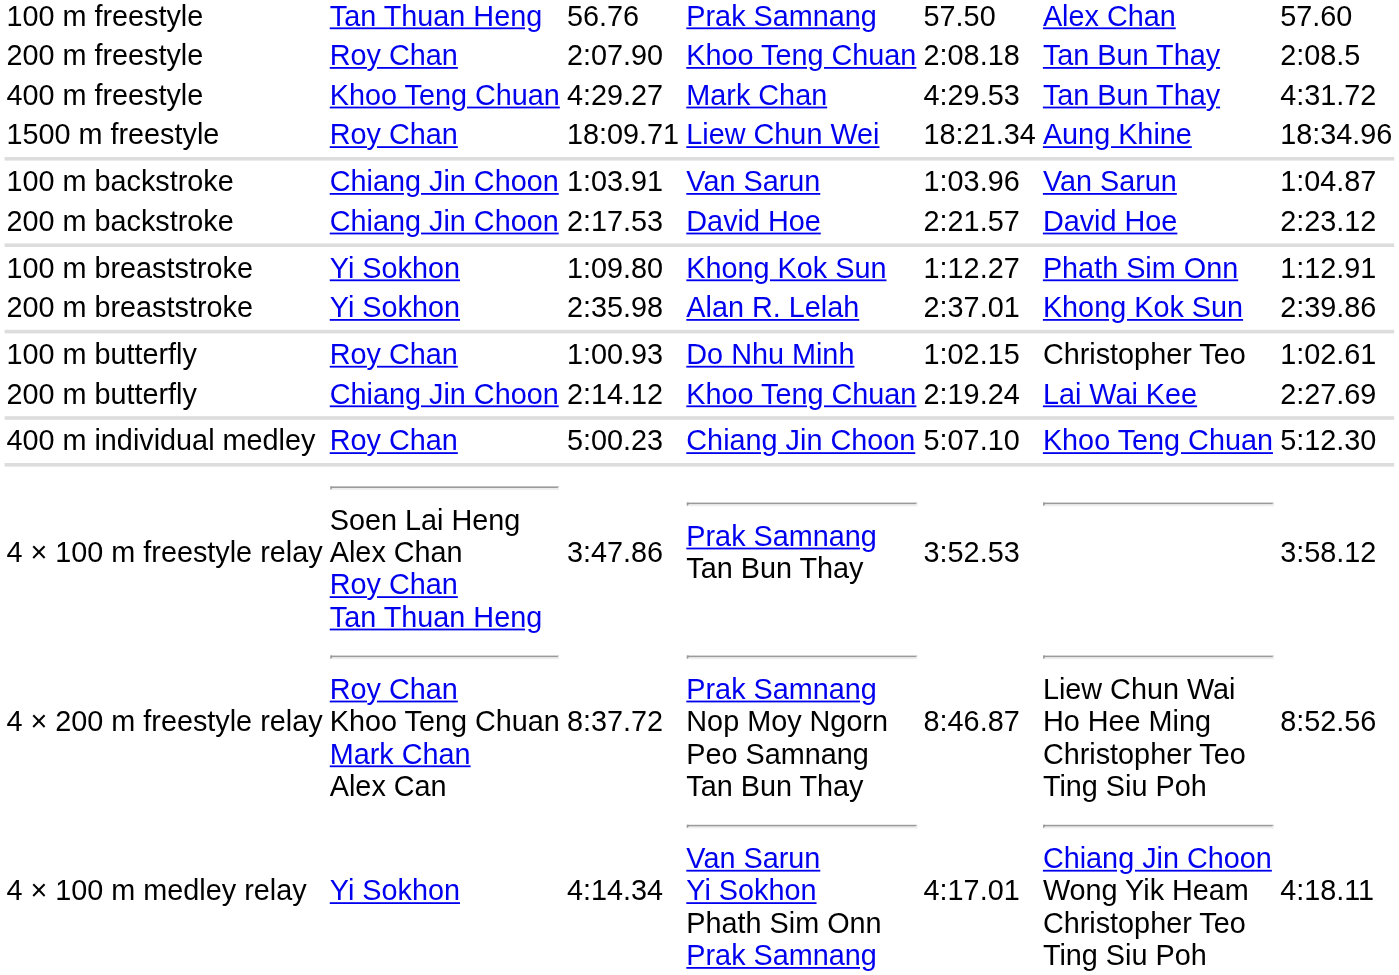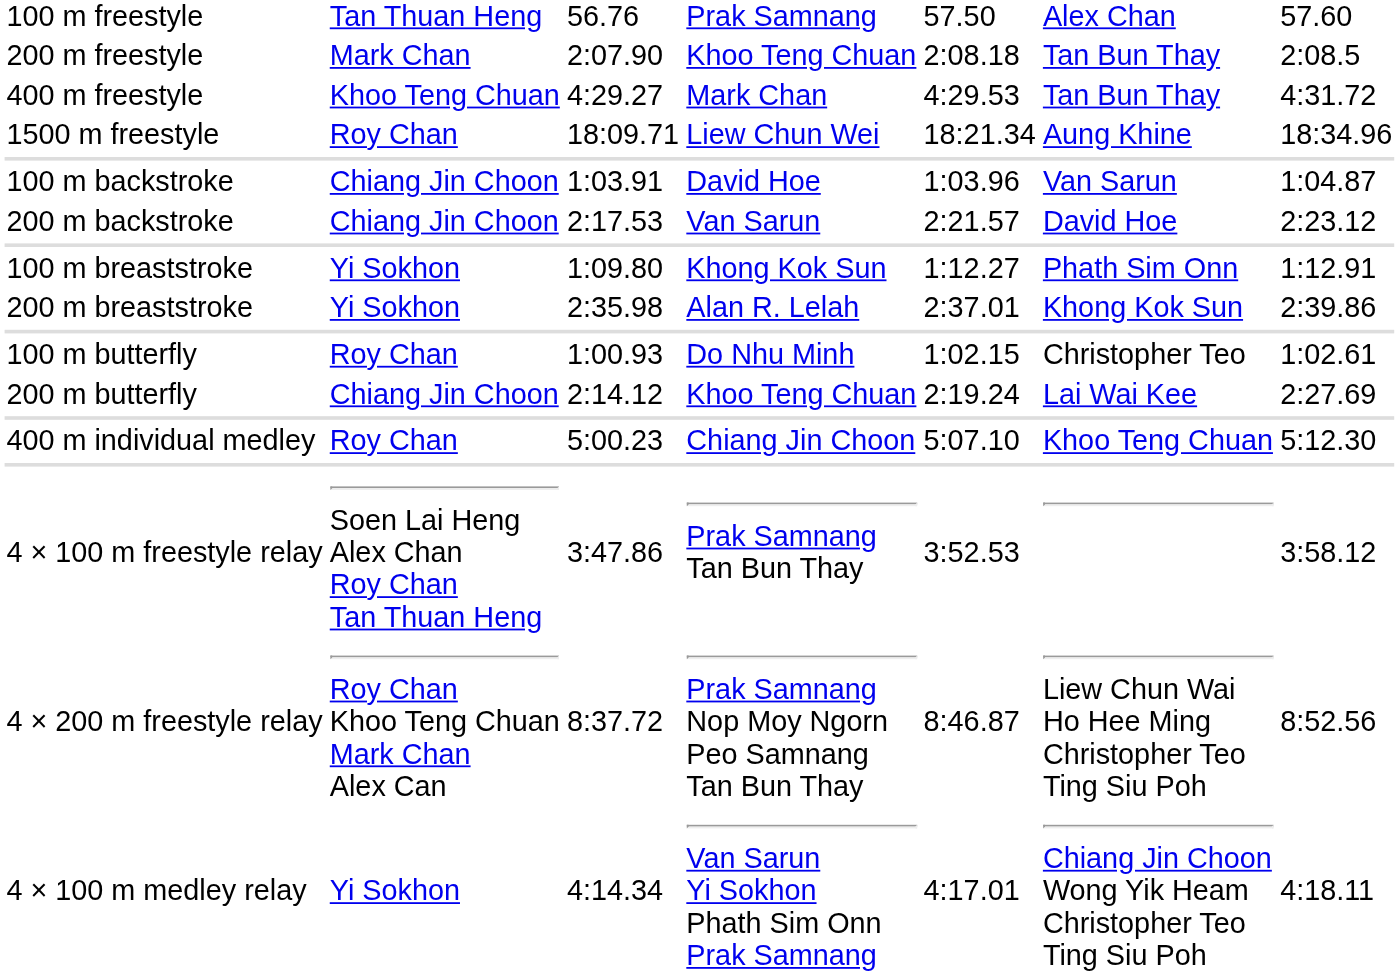200 m freestyle | column 2: Roy Chan -> Mark Chan
100 m backstroke | column 4: Van Sarun -> David Hoe
200 m backstroke | column 4: David Hoe -> Van Sarun
